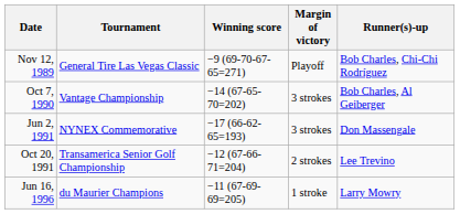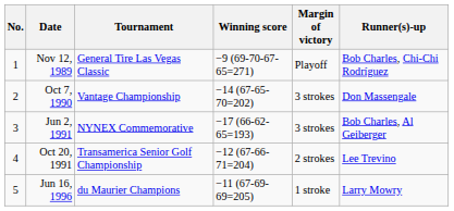+ column: No. | 1 | 2 | 3 | 4 | 5
Oct 7, 1990 | Runner(s)-up: Bob Charles, Al Geiberger -> Don Massengale
Jun 2, 1991 | Runner(s)-up: Don Massengale -> Bob Charles, Al Geiberger
